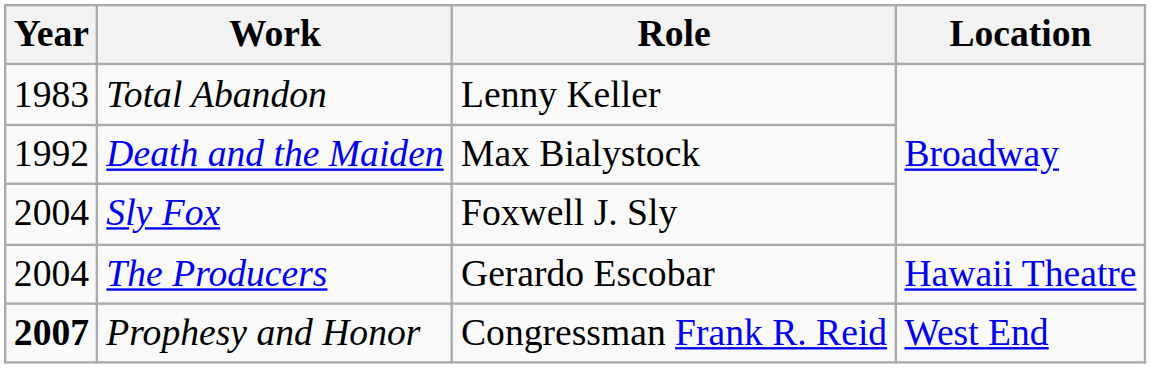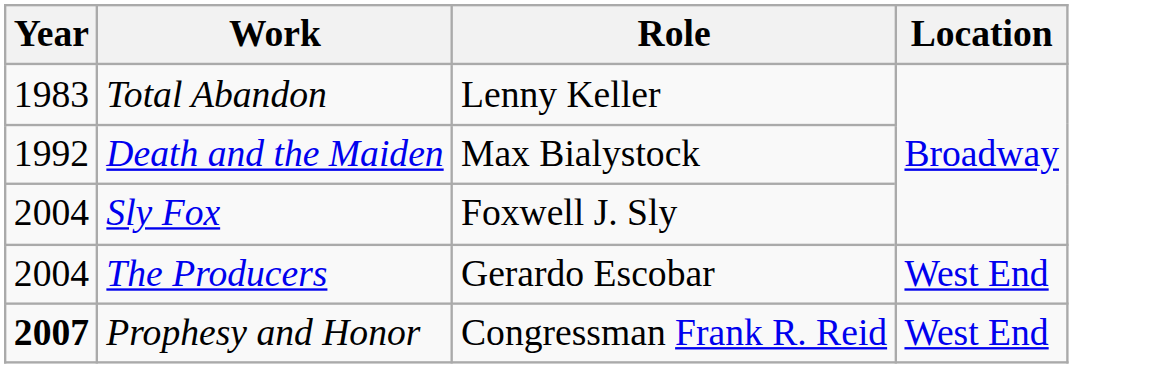The Producers | Location: Hawaii Theatre -> West End
